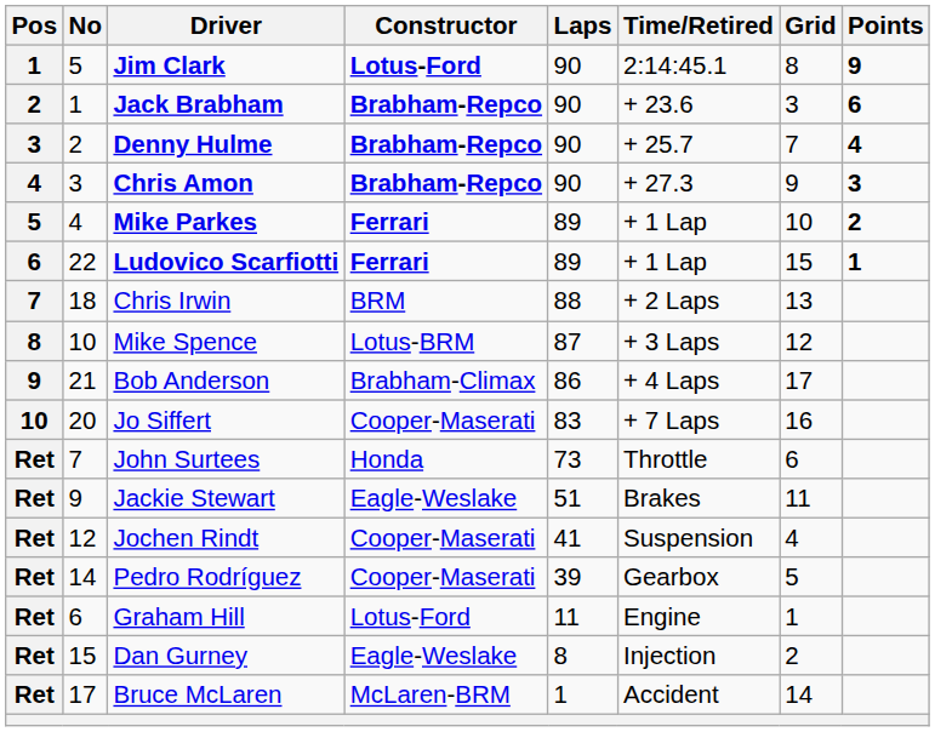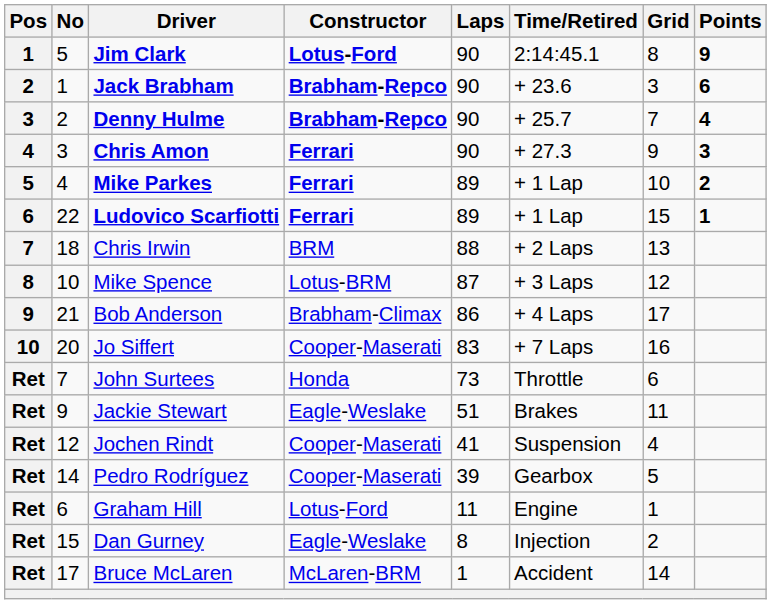Chris Amon | Constructor: Brabham-Repco -> Ferrari
